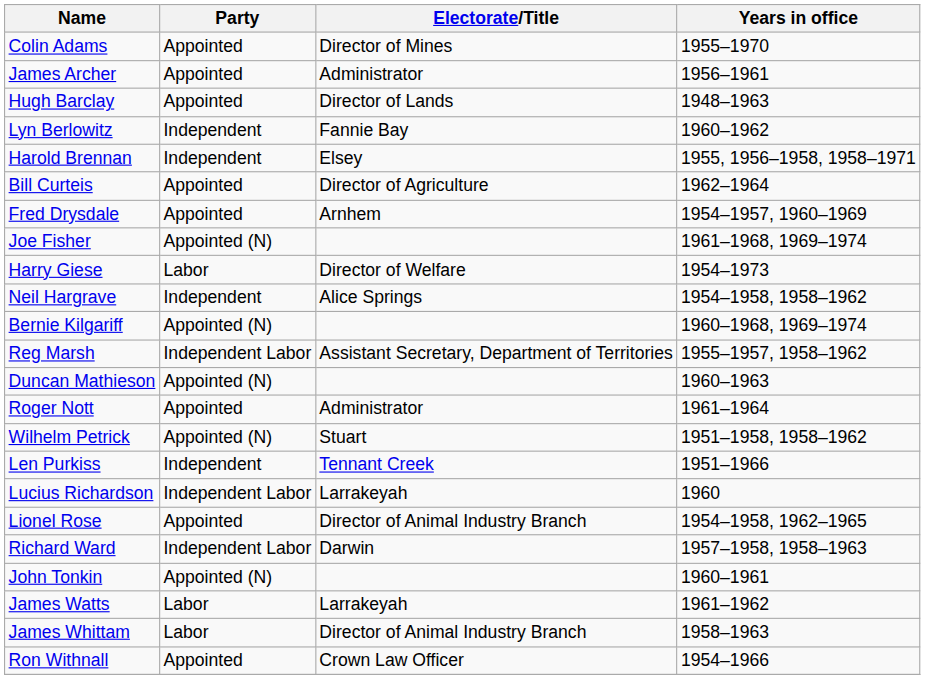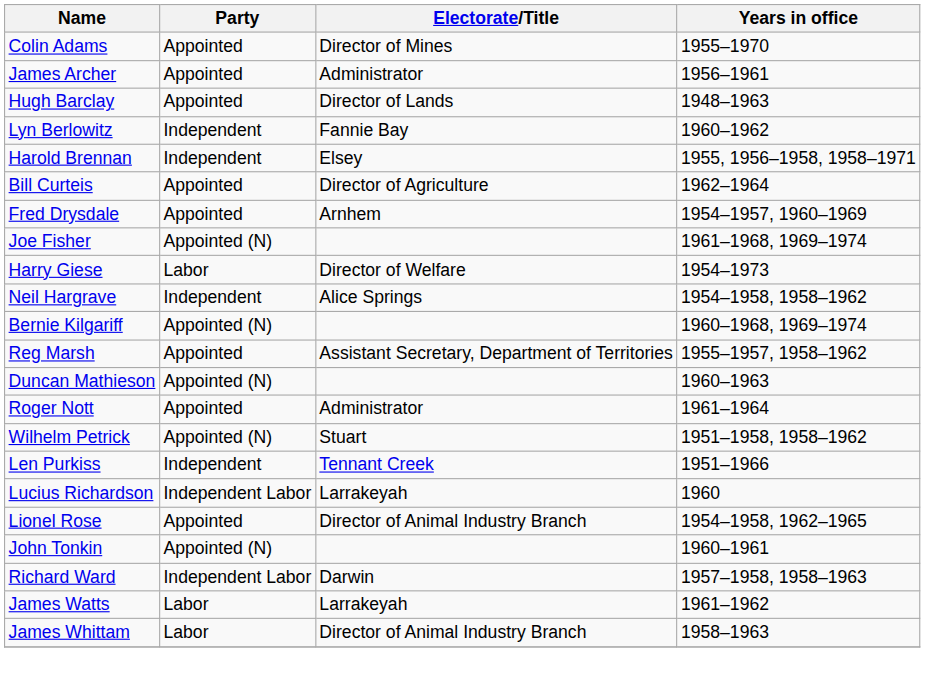Reg Marsh | Party: Independent Labor -> Appointed
rows swapped: John Tonkin <-> Richard Ward
- row: Ron Withnall | Appointed | Crown Law Officer | 1954–1966
